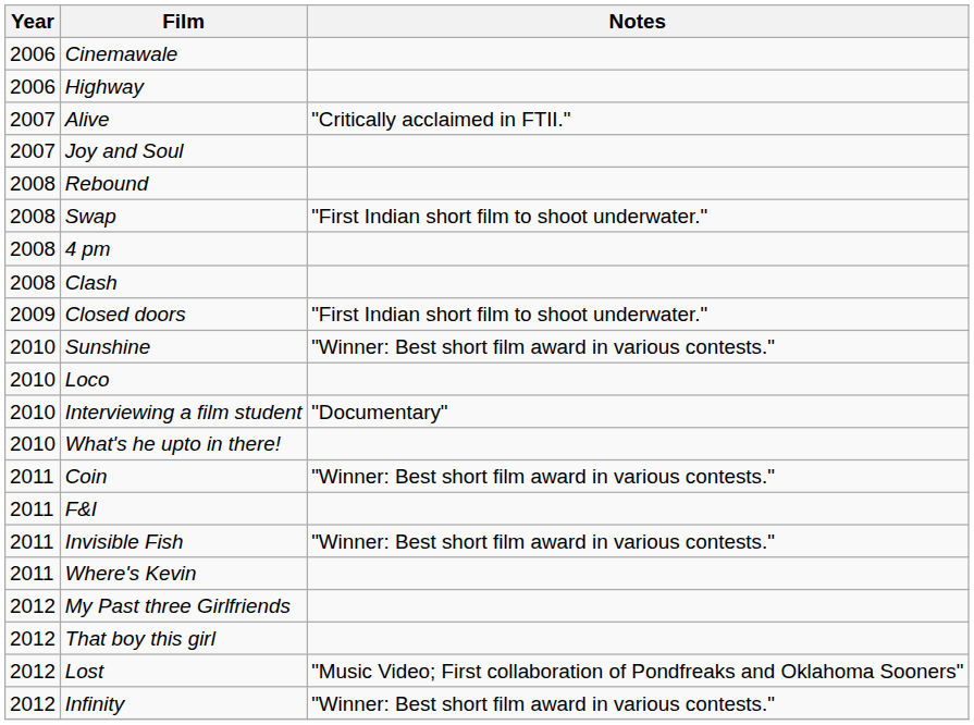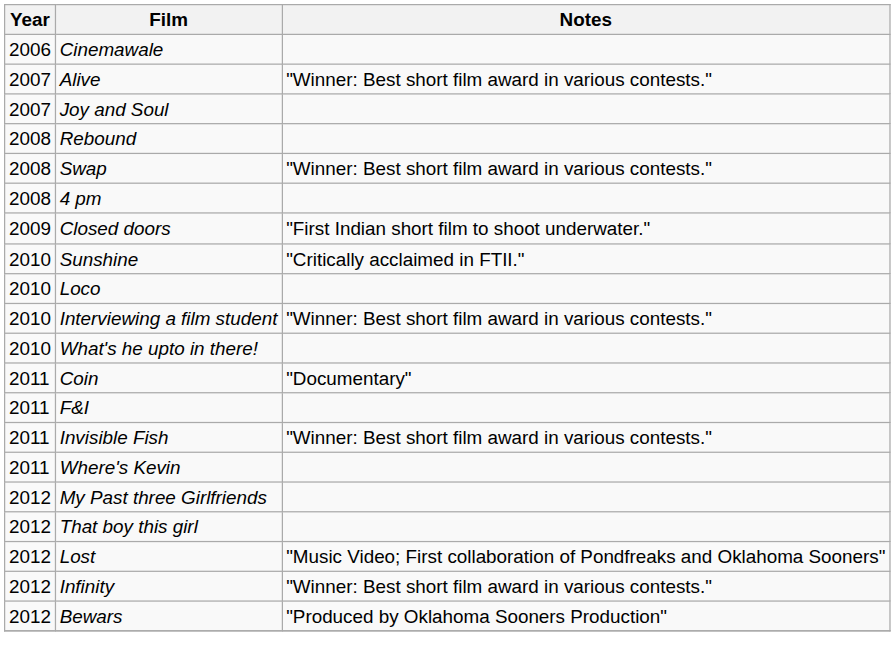- row: 2006 | Highway
Alive | Notes: "Critically acclaimed in FTII." -> "Winner: Best short film award in various contests."
Swap | Notes: "First Indian short film to shoot underwater." -> "Winner: Best short film award in various contests."
- row: 2008 | Clash
Sunshine | Notes: "Winner: Best short film award in various contests." -> "Critically acclaimed in FTII."
Interviewing a film student | Notes: "Documentary" -> "Winner: Best short film award in various contests."
Coin | Notes: "Winner: Best short film award in various contests." -> "Documentary"
+ row: 2012 | Bewars | "Produced by Oklahoma Sooners Production"
